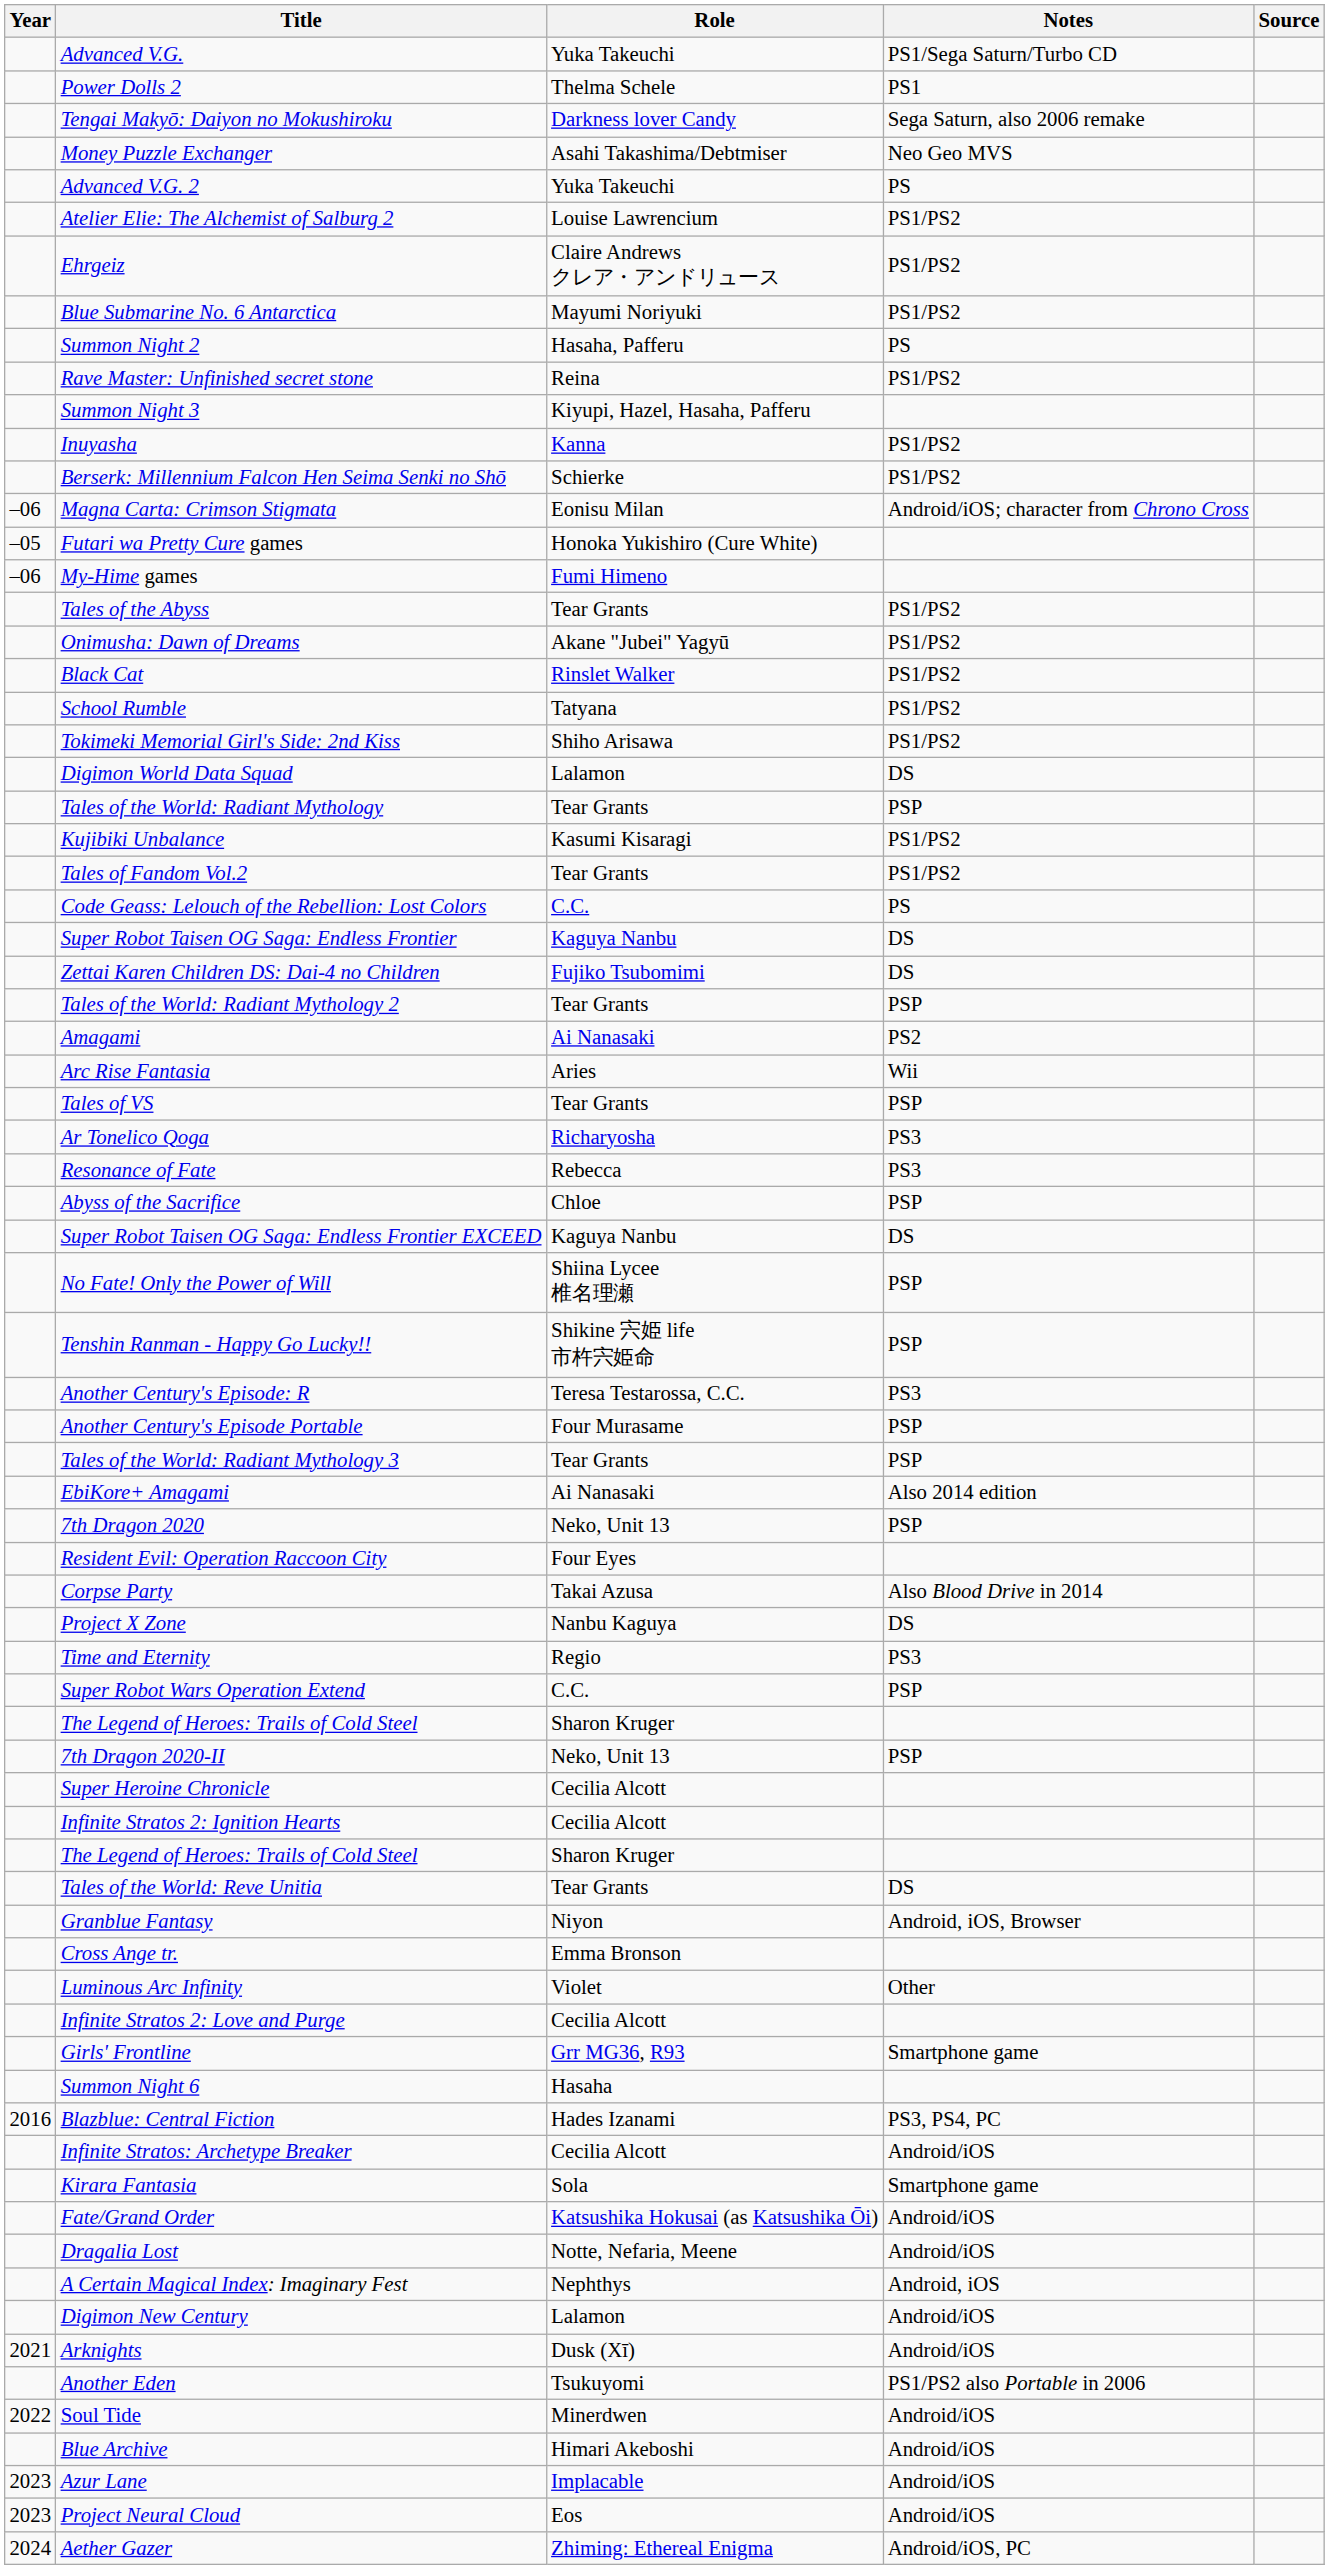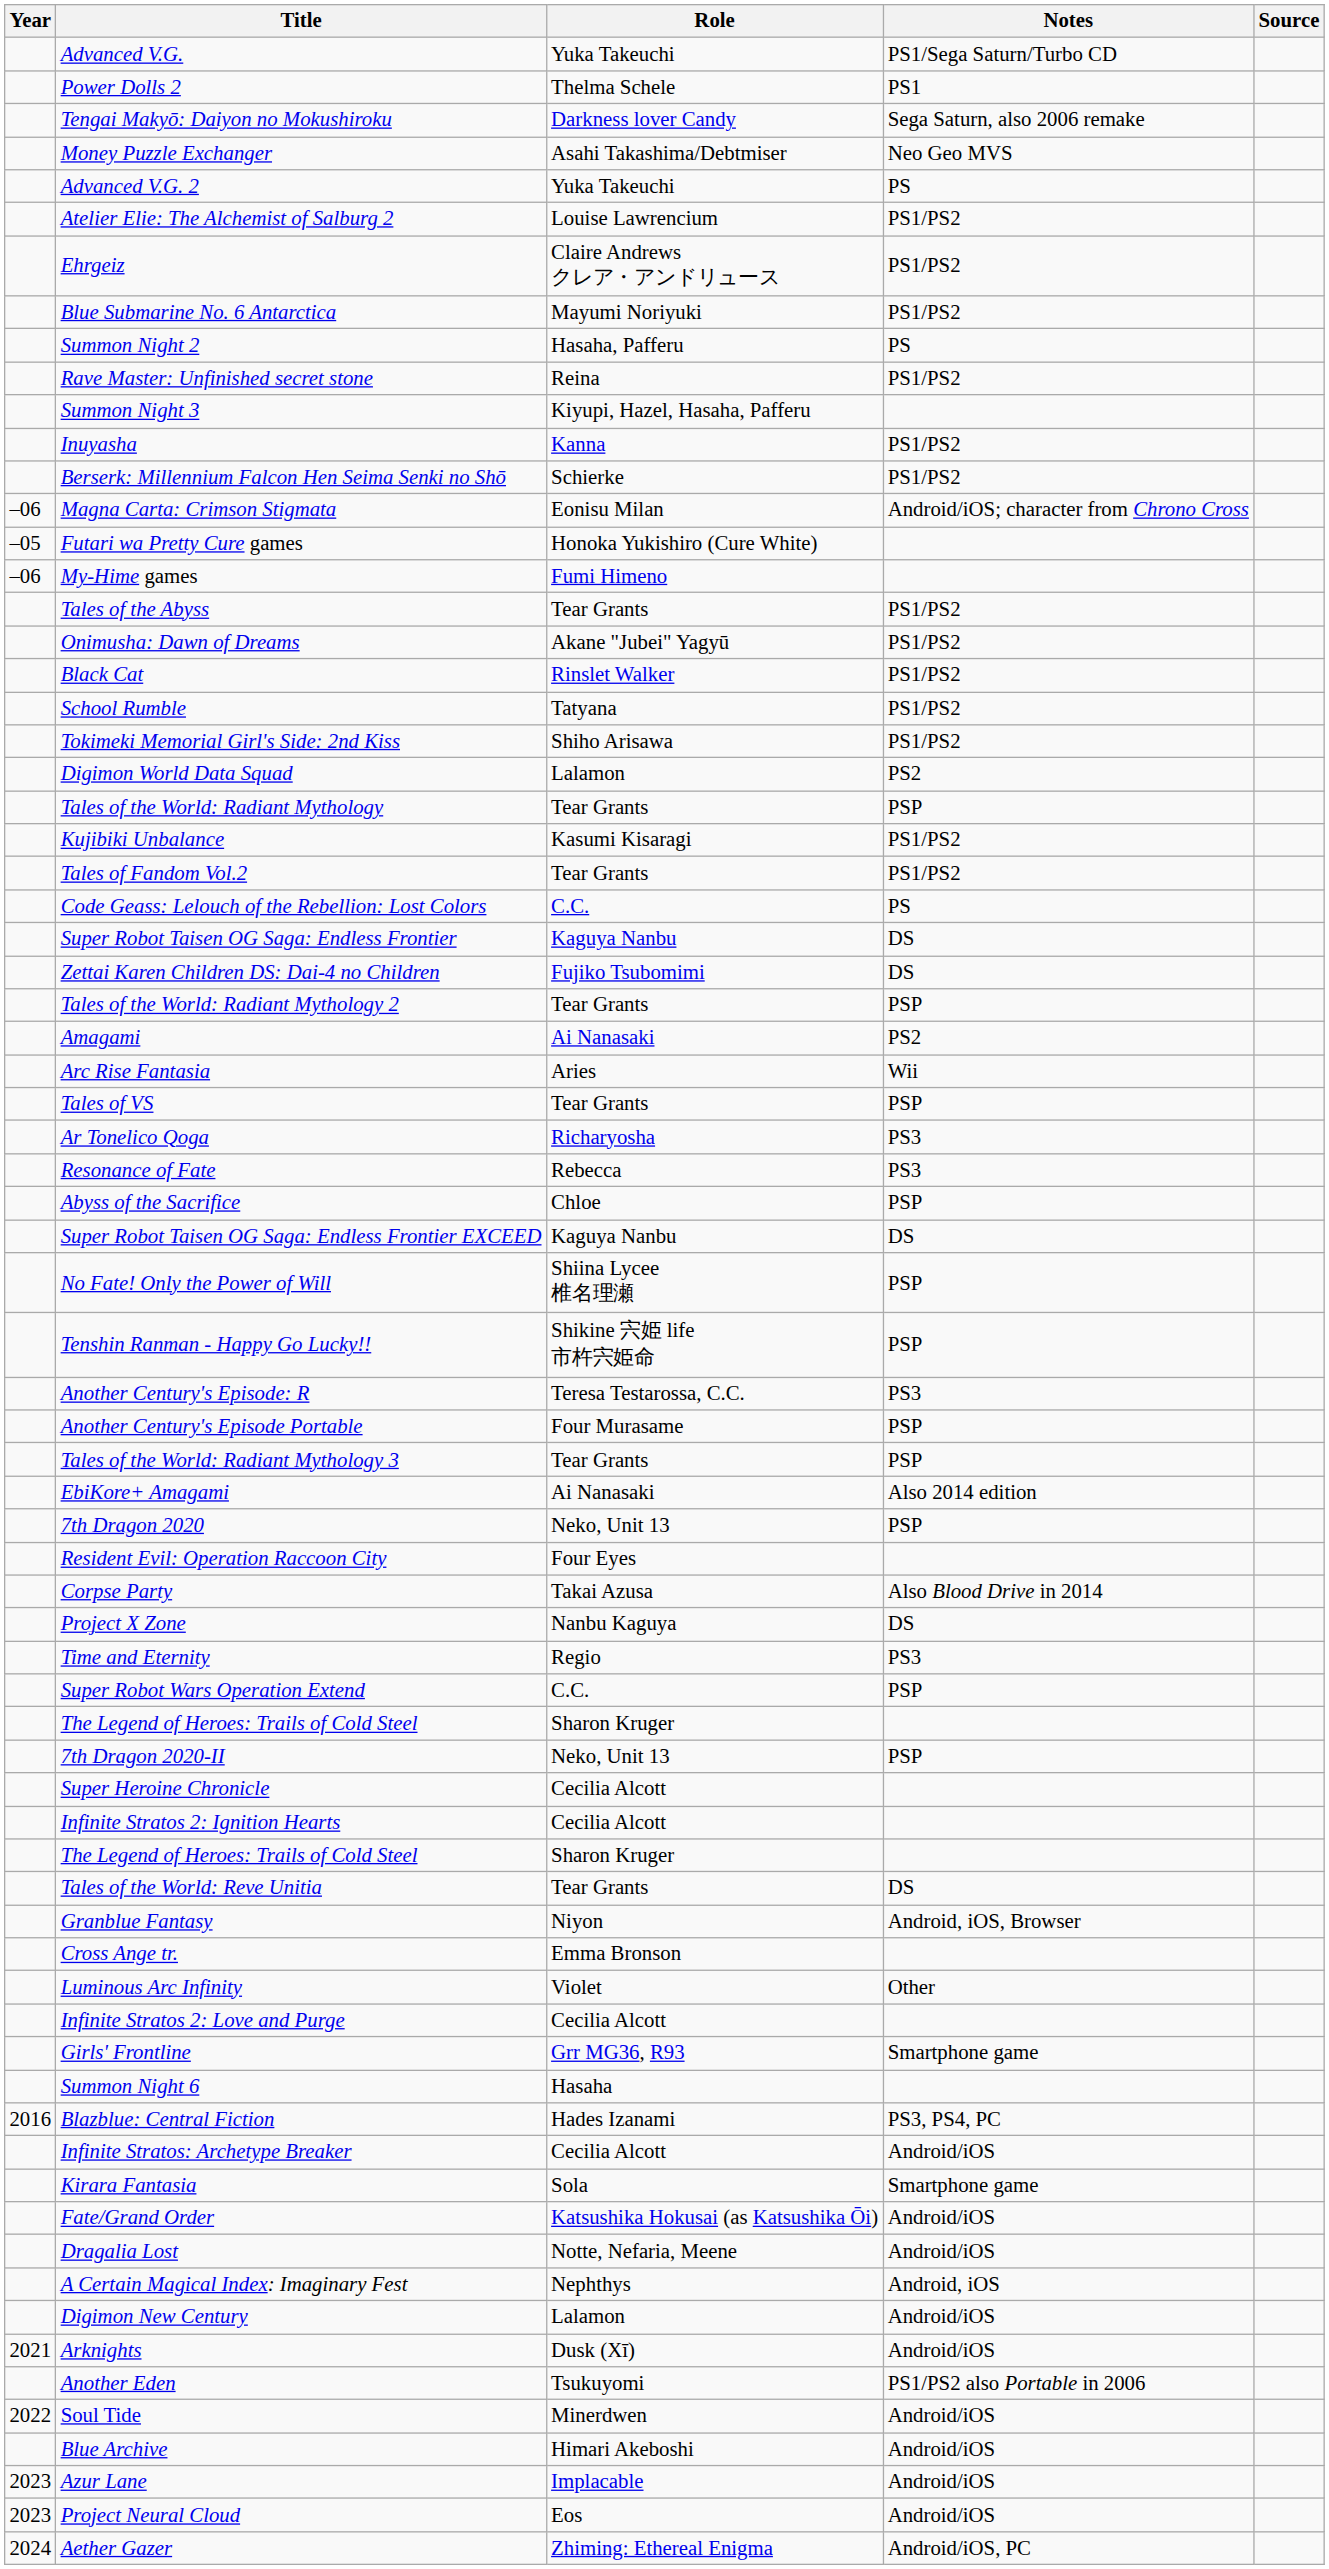Digimon World Data Squad | Notes: DS -> PS2
